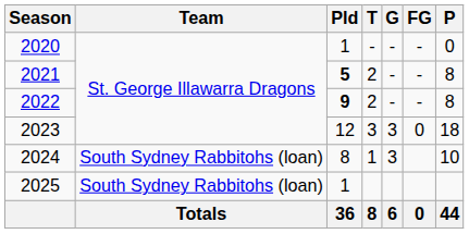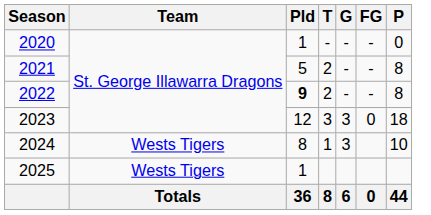2021 | Pld: bold -> normal
2024 | Team: South Sydney Rabbitohs (loan) -> Wests Tigers
2025 | Team: South Sydney Rabbitohs (loan) -> Wests Tigers
